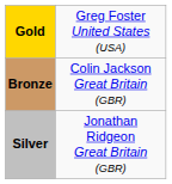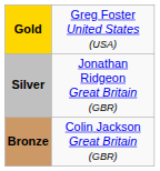rows swapped: Silver <-> Bronze
